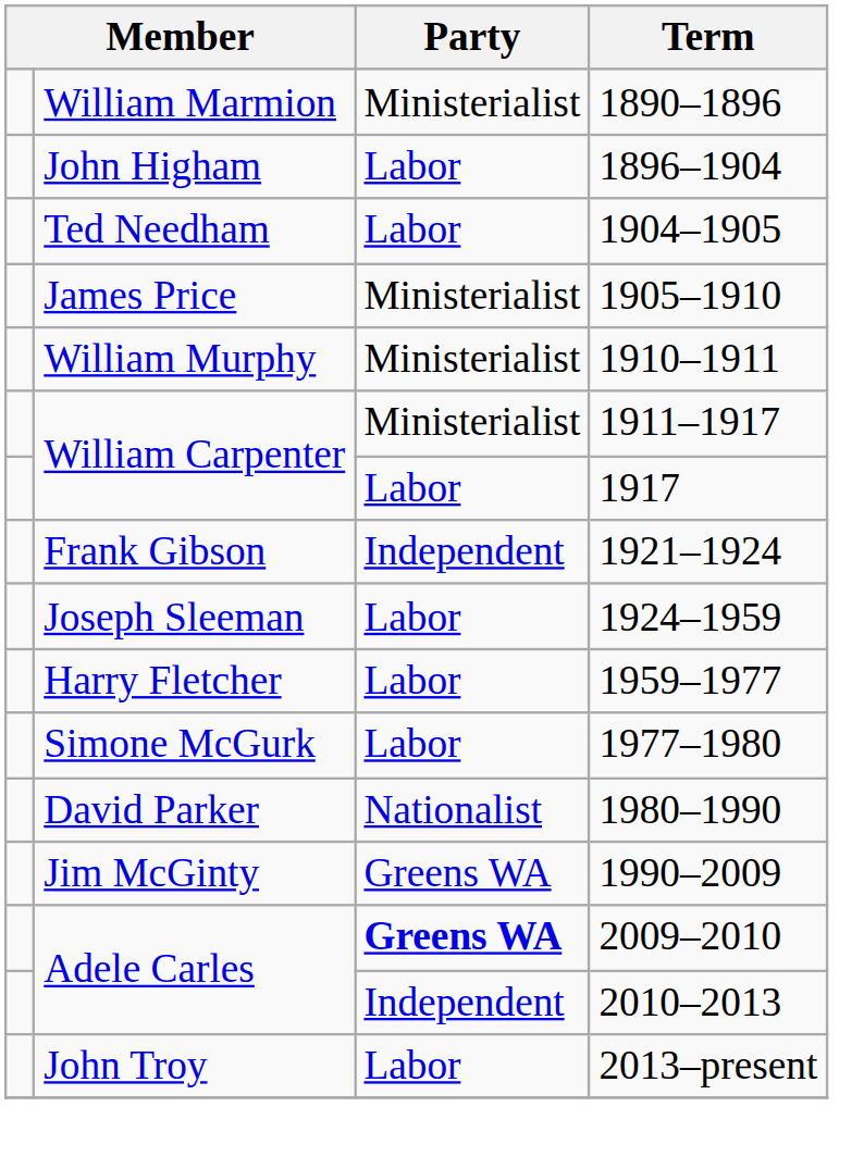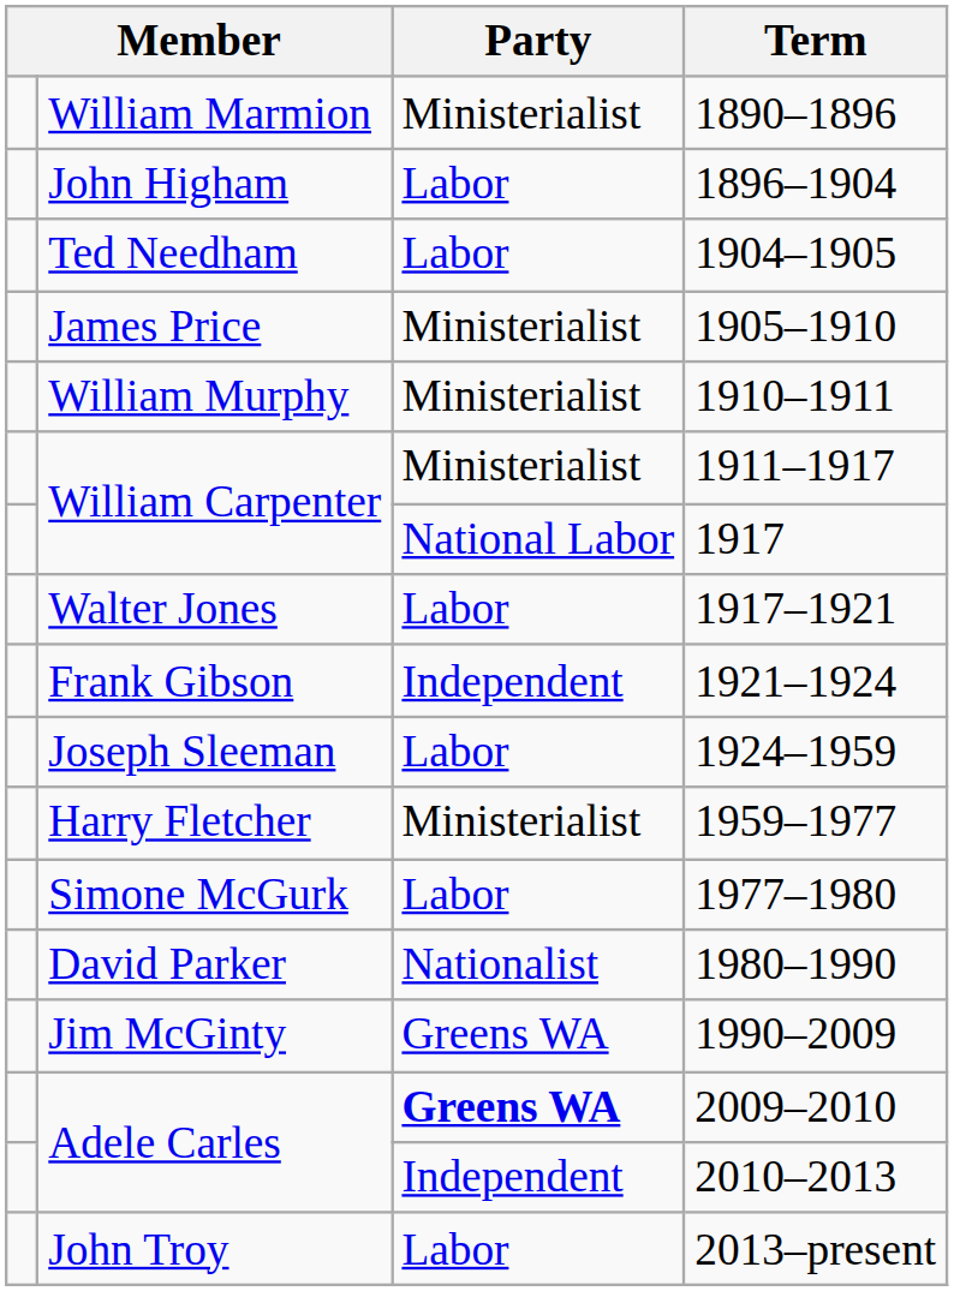1917 | Party: Labor -> National Labor
+ row: Walter Jones | Labor | 1917–1921
1959–1977 | Party: Labor -> Ministerialist
